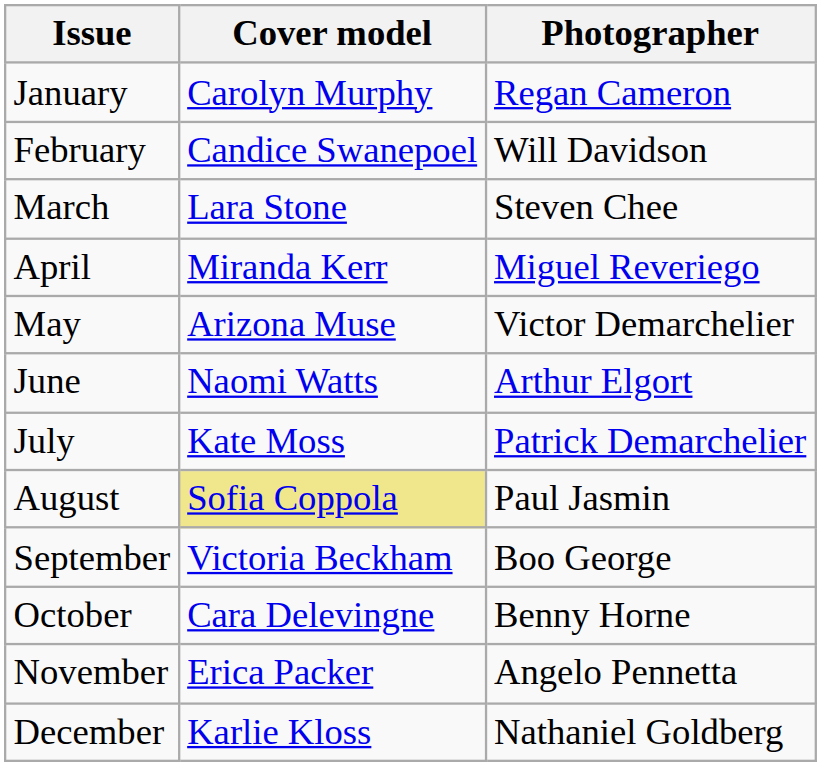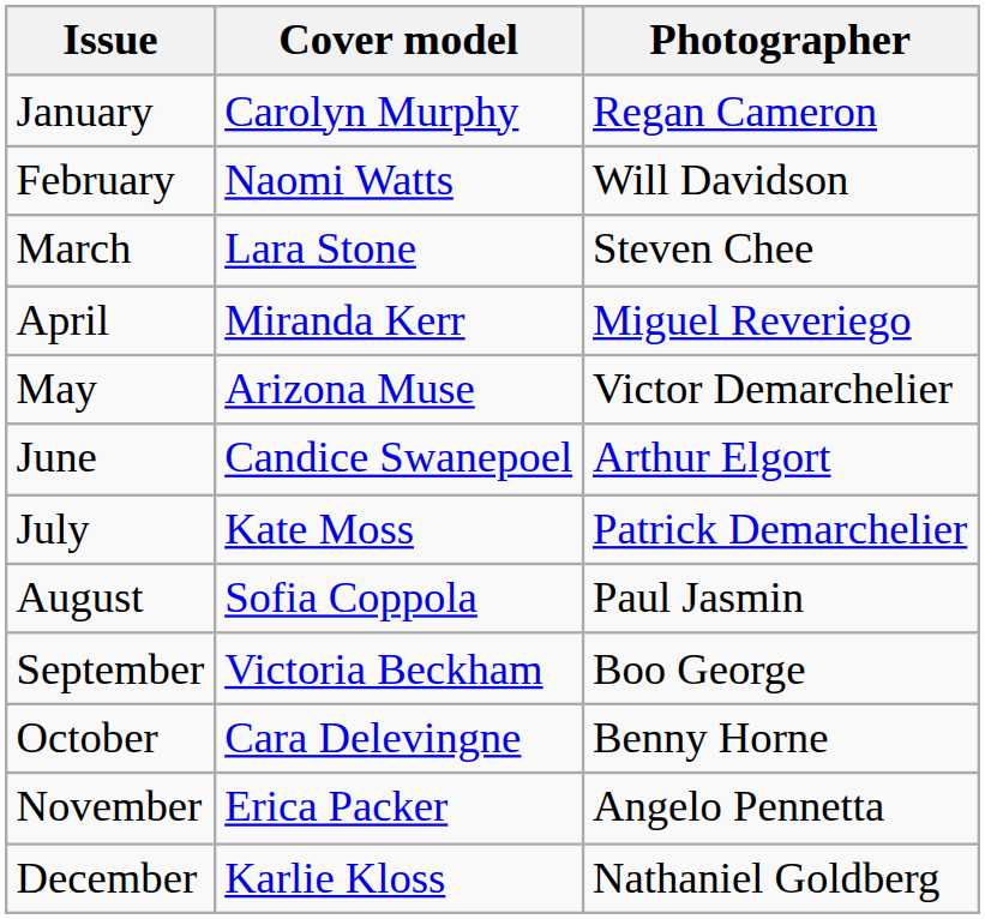February | Cover model: Candice Swanepoel -> Naomi Watts
June | Cover model: Naomi Watts -> Candice Swanepoel
August | Cover model: khaki background -> no background
